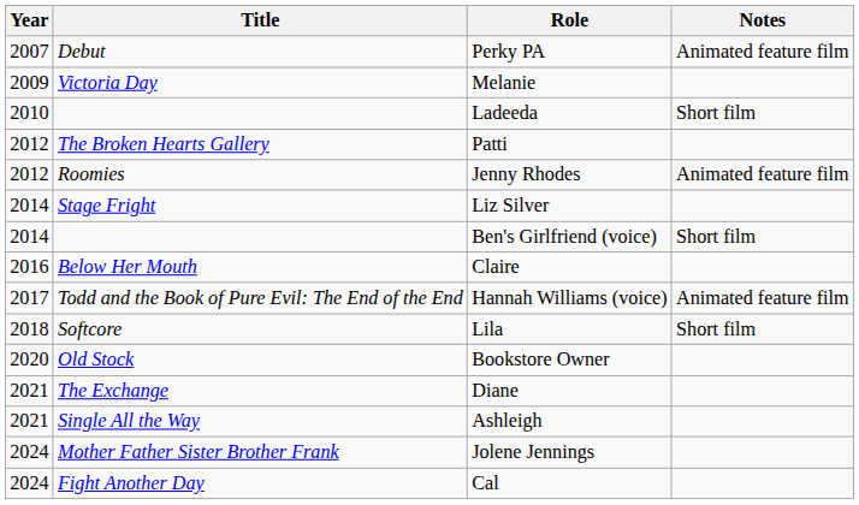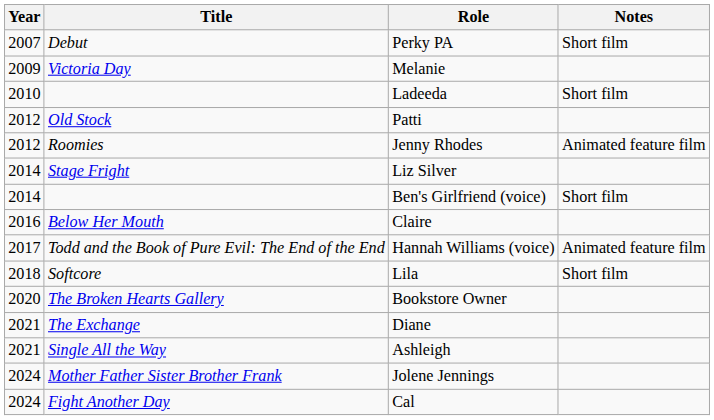Perky PA | Notes: Animated feature film -> Short film
Patti | Title: The Broken Hearts Gallery -> Old Stock
Bookstore Owner | Title: Old Stock -> The Broken Hearts Gallery
